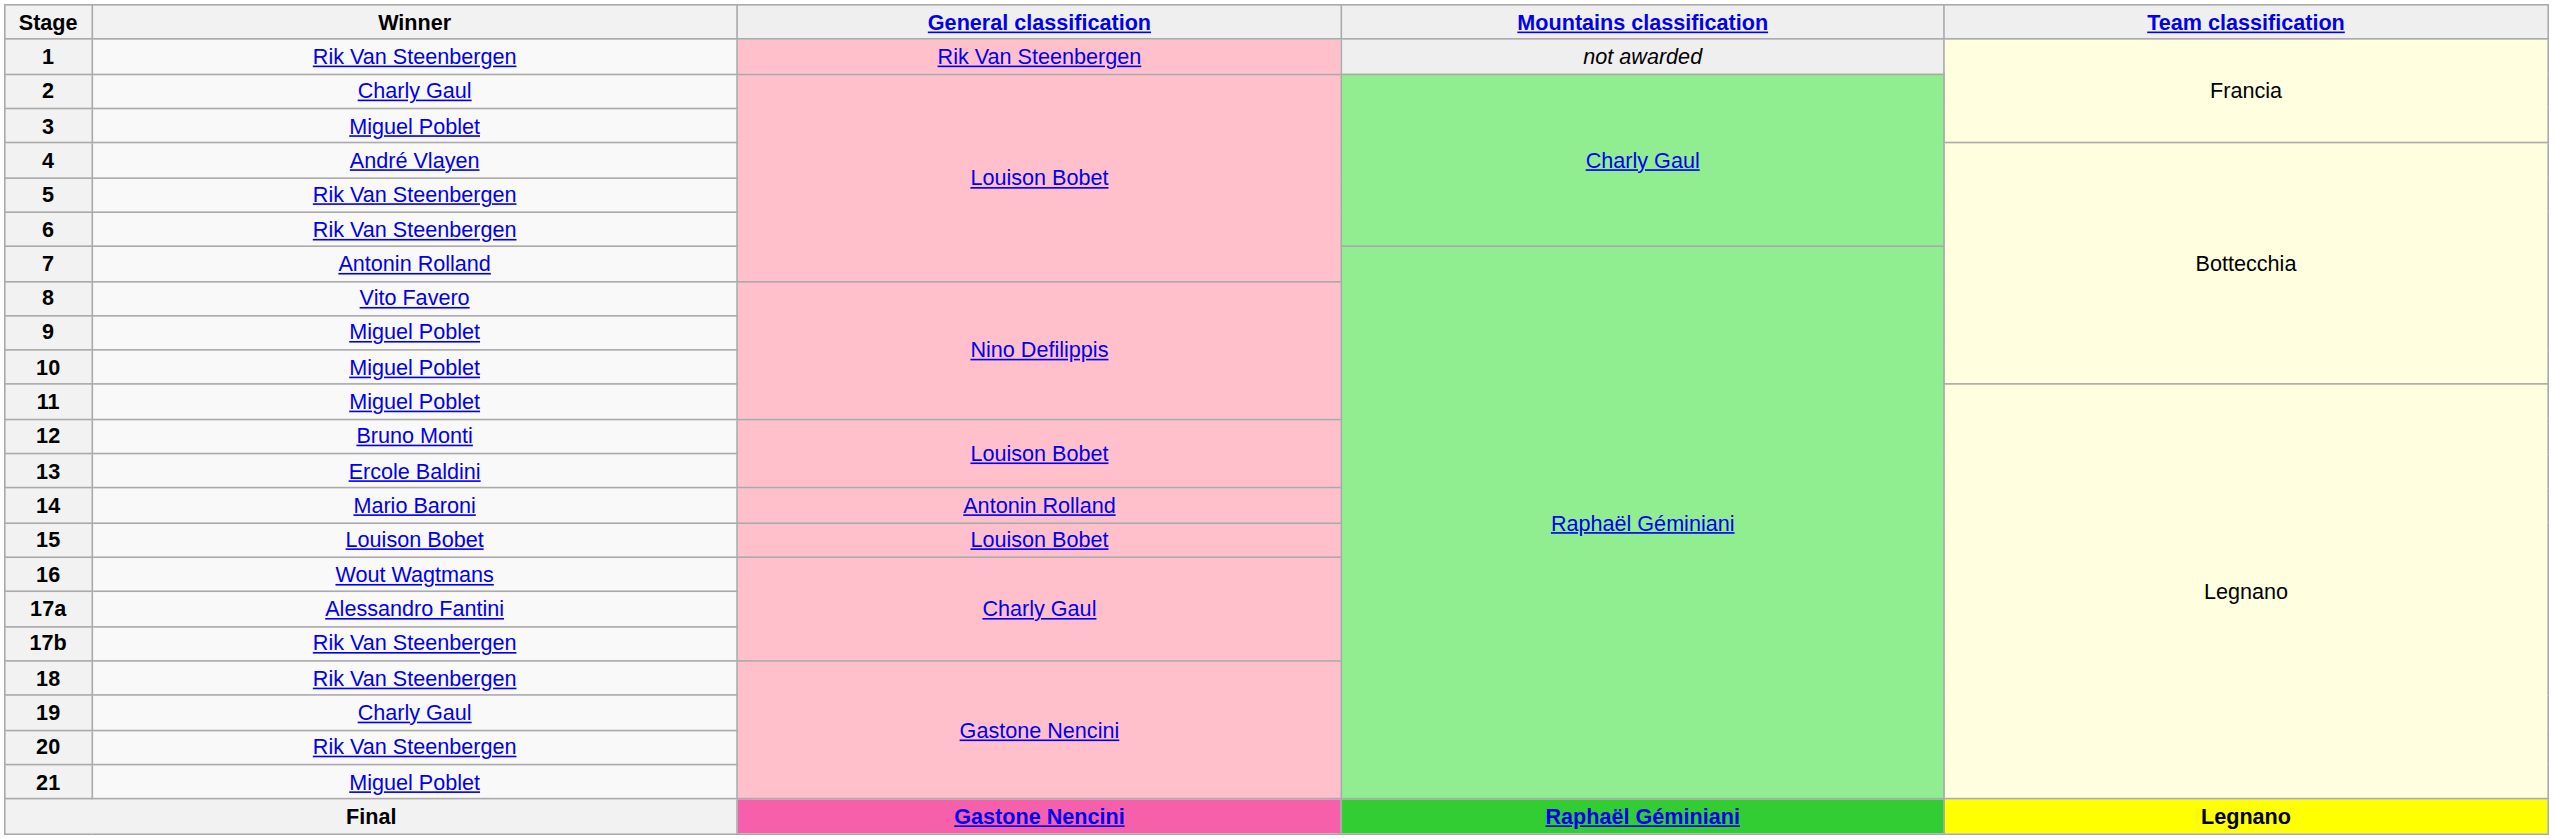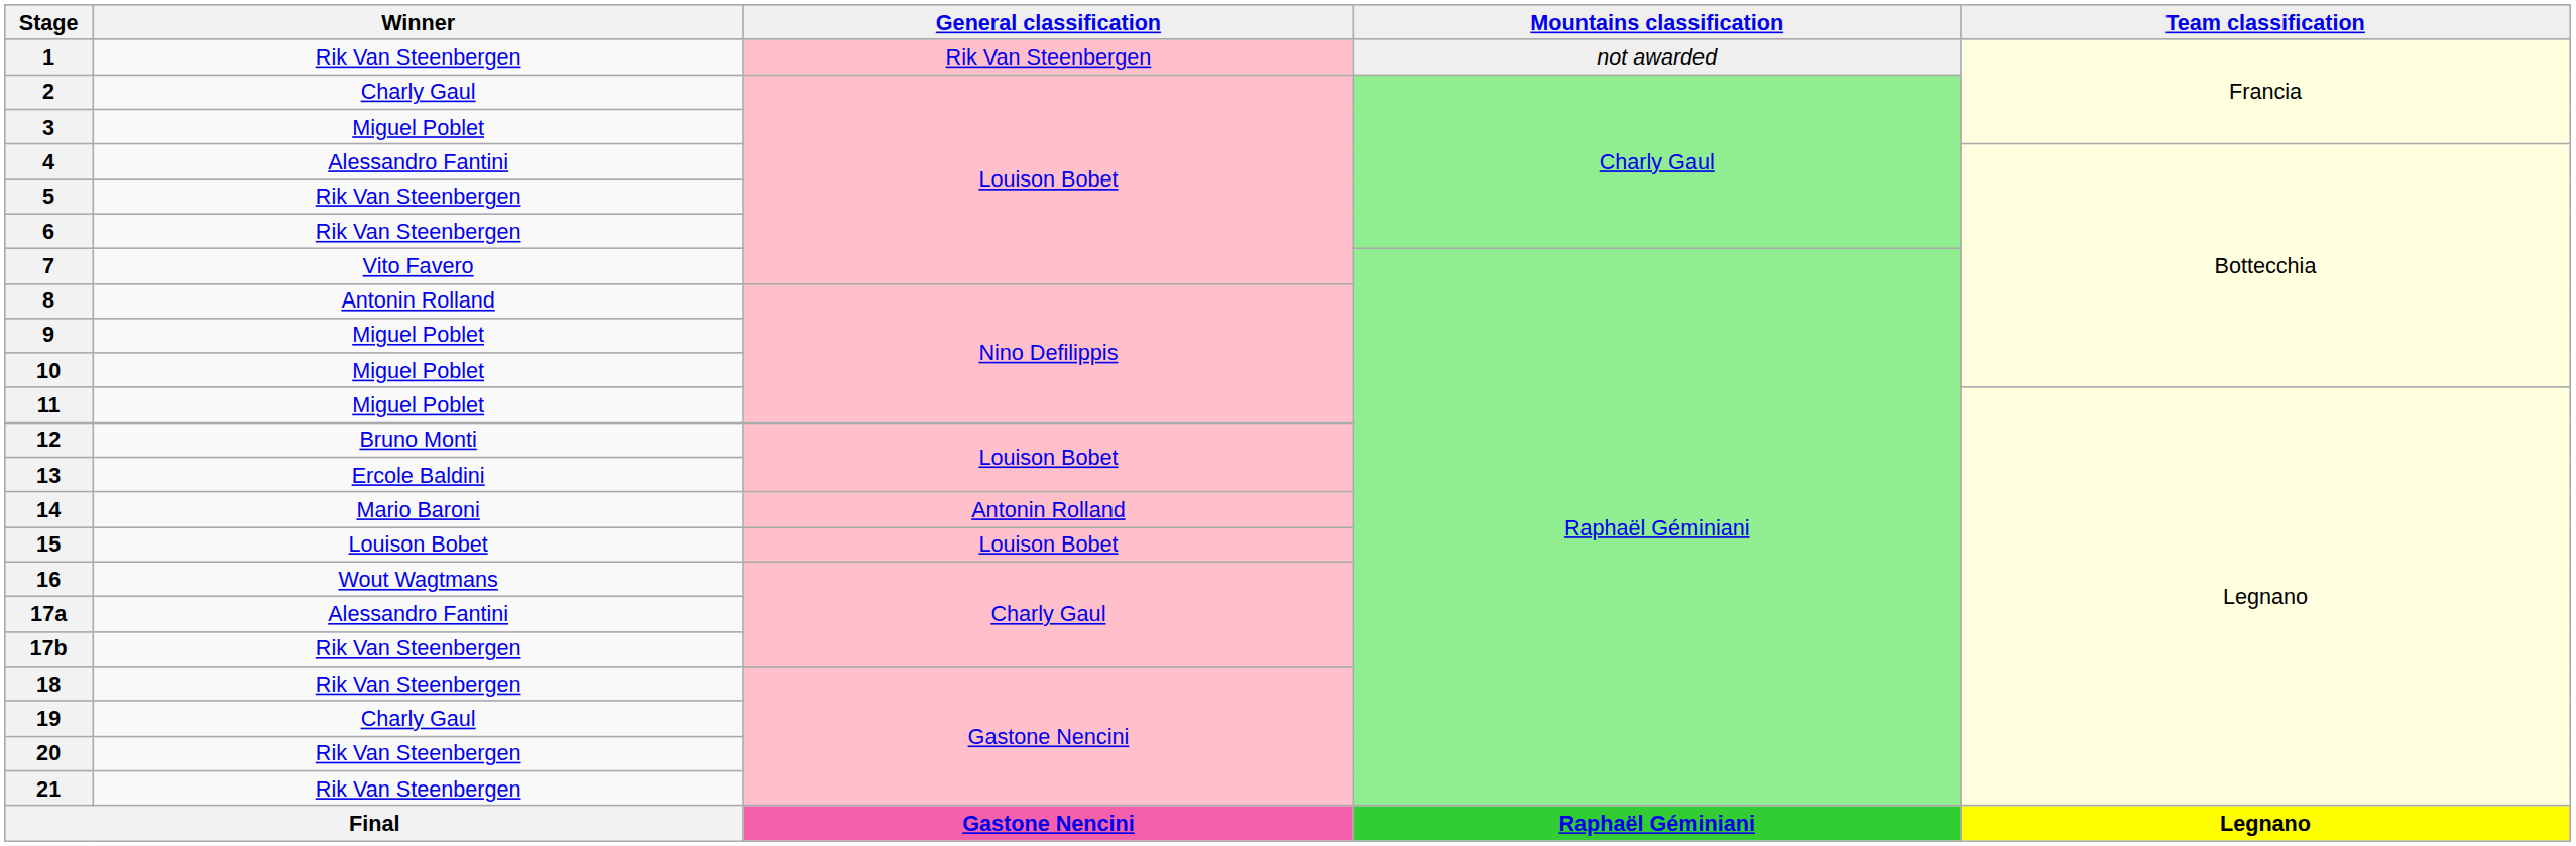4 | Winner: André Vlayen -> Alessandro Fantini
7 | Winner: Antonin Rolland -> Vito Favero
8 | Winner: Vito Favero -> Antonin Rolland
21 | Winner: Miguel Poblet -> Rik Van Steenbergen
